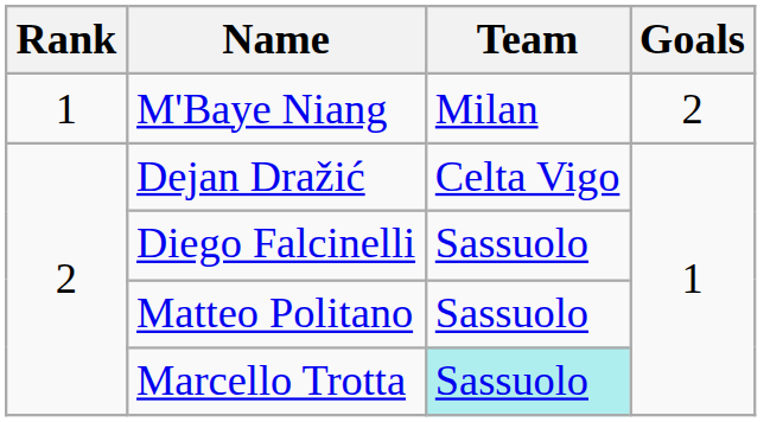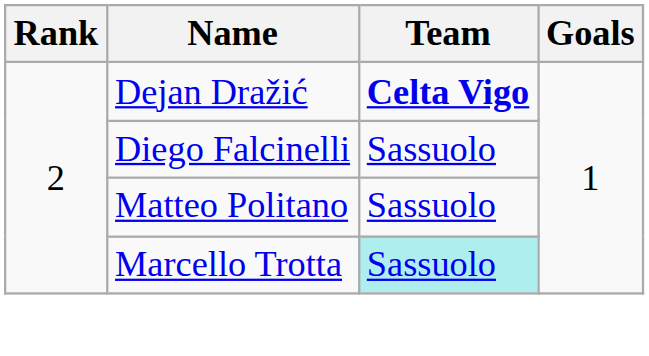- row: 1 | M'Baye Niang | Milan | 2
Dejan Dražić | Team: normal -> bold
